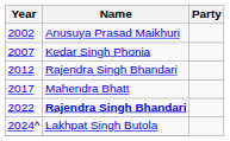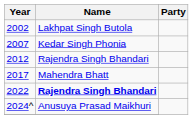2002 | Name: Anusuya Prasad Maikhuri -> Lakhpat Singh Butola
2024^ | Name: Lakhpat Singh Butola -> Anusuya Prasad Maikhuri
